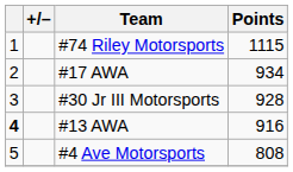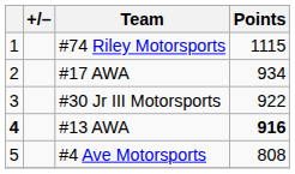#30 Jr III Motorsports | Points: 928 -> 922
#13 AWA | Points: normal -> bold
